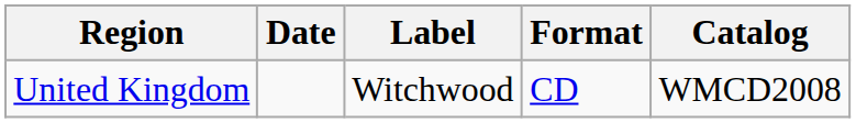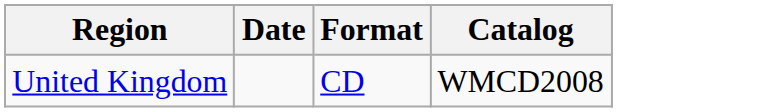- column: Label | Witchwood
